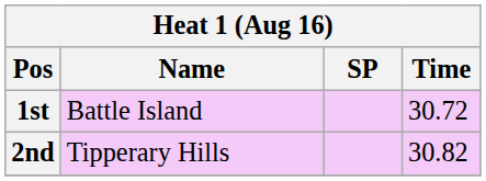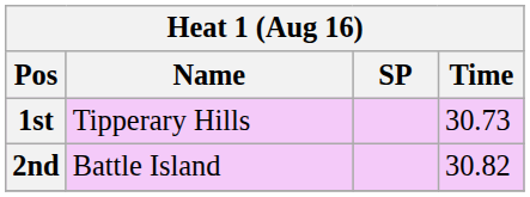1st | Name: Battle Island -> Tipperary Hills
1st | Time: 30.72 -> 30.73
2nd | Name: Tipperary Hills -> Battle Island
